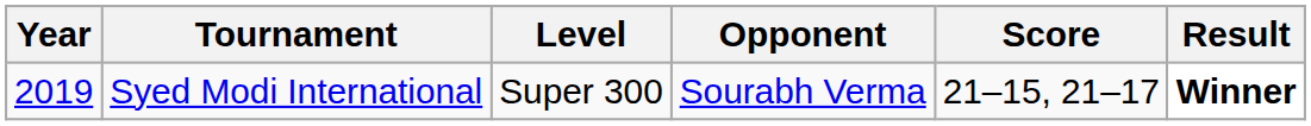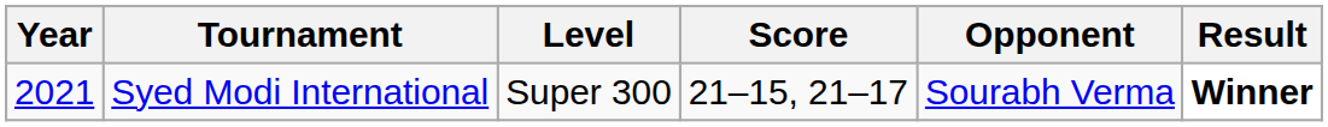columns swapped: Opponent <-> Score
Syed Modi International | Year: 2019 -> 2021
